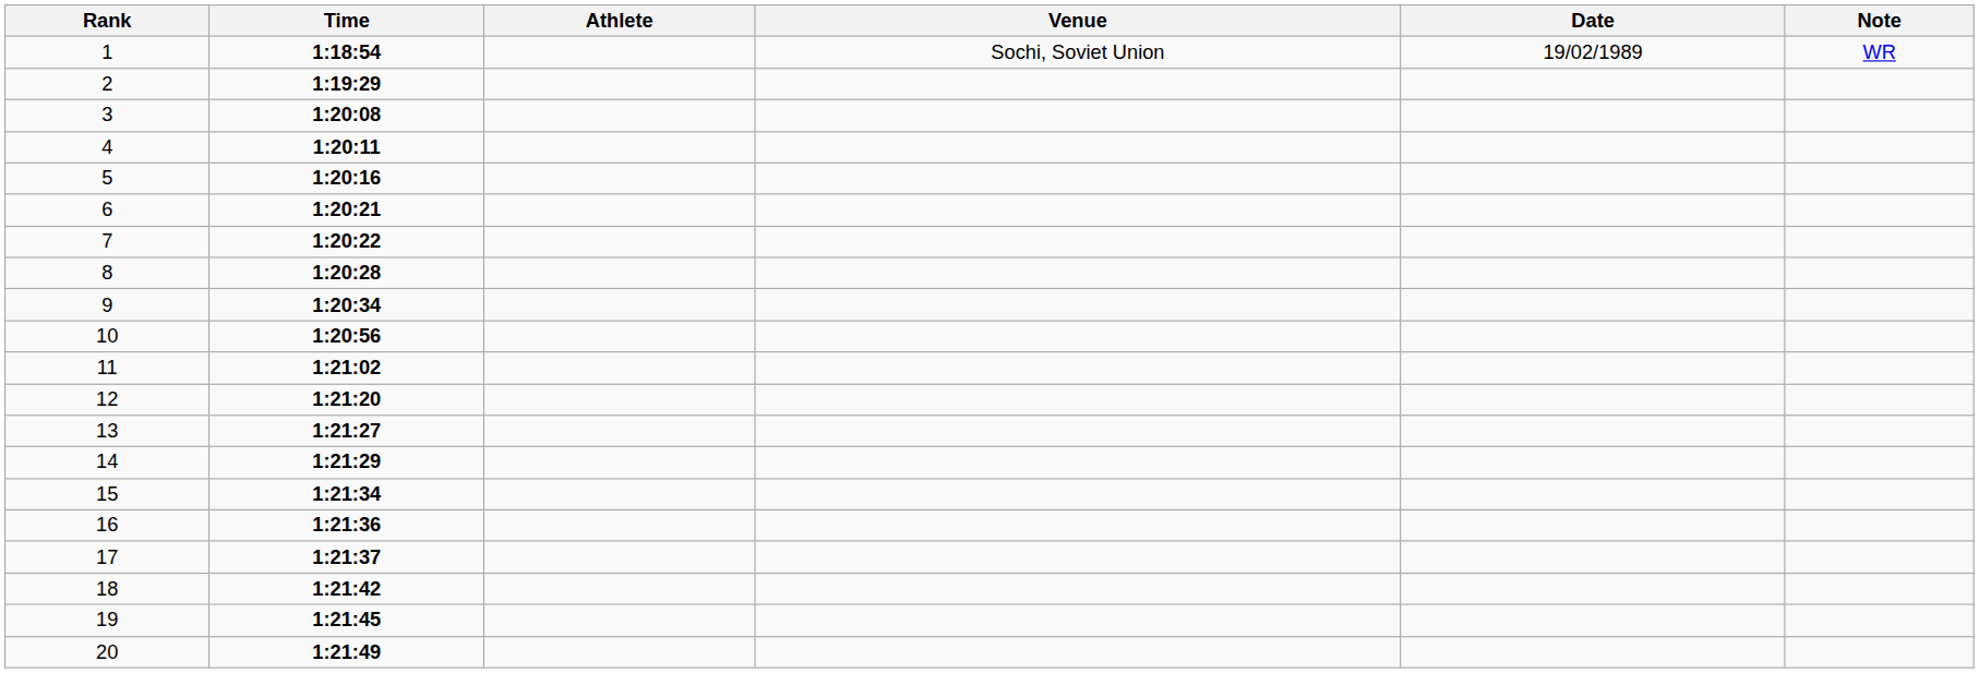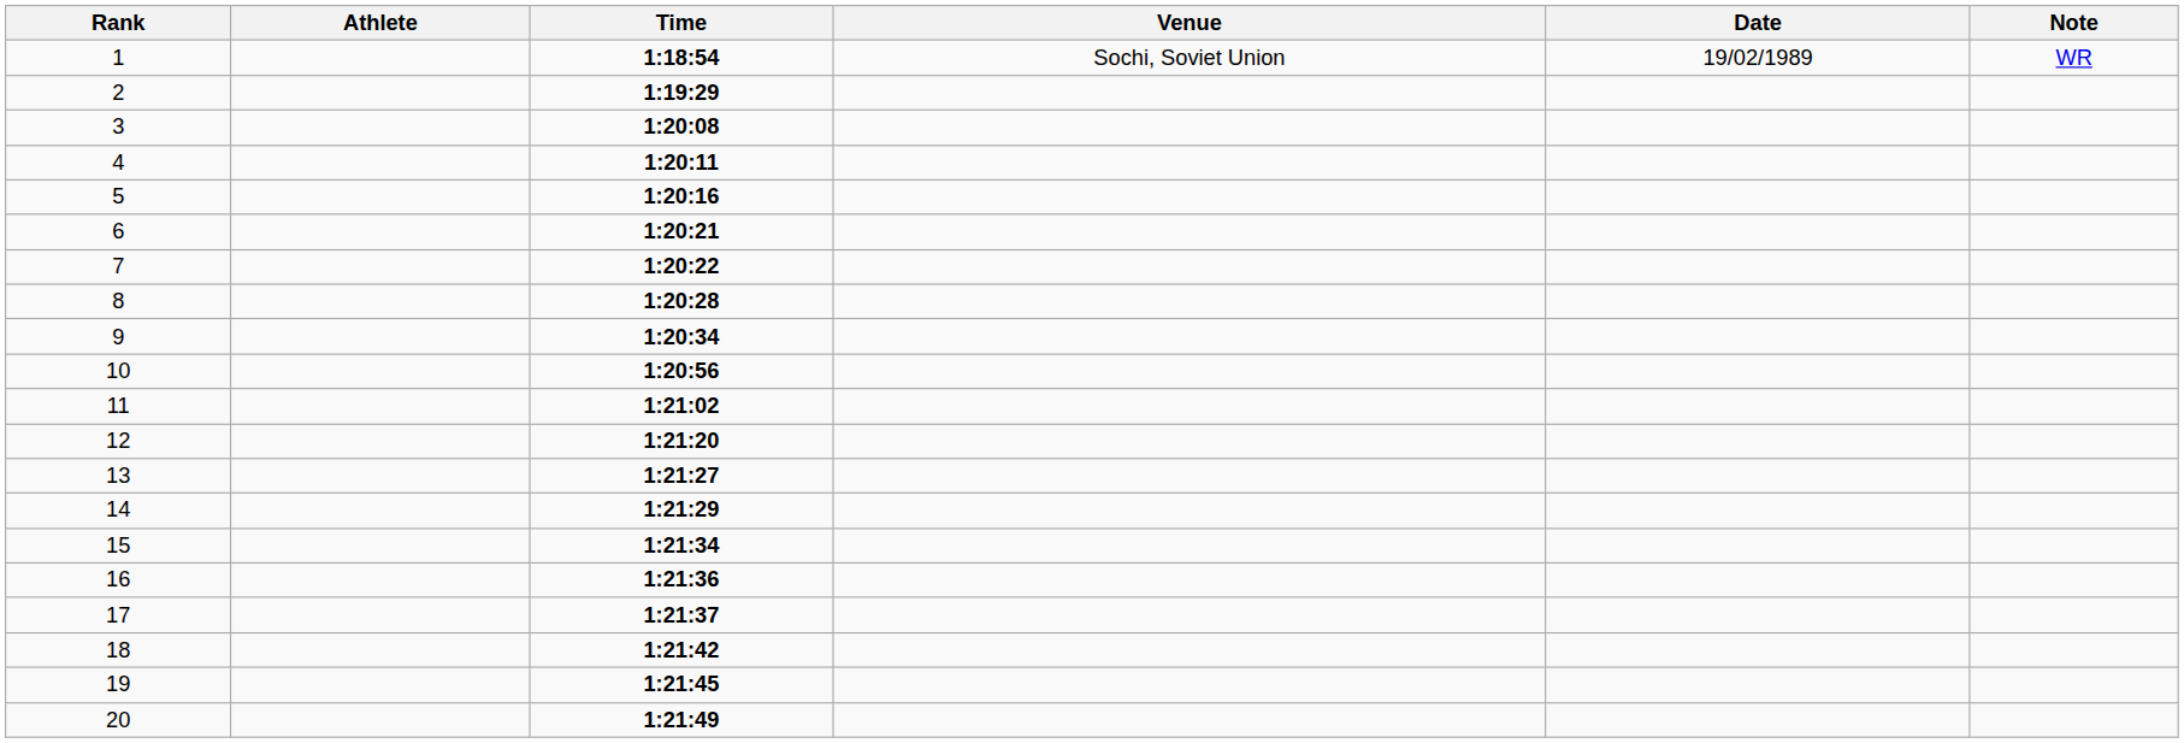columns swapped: Time <-> Athlete
